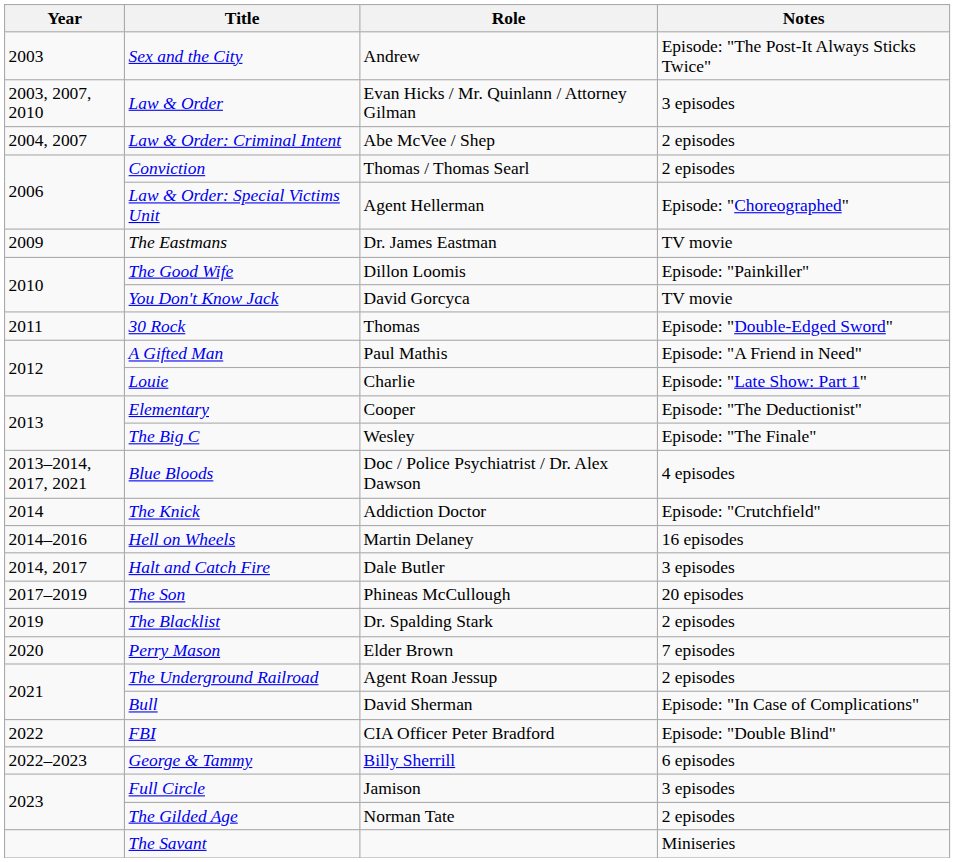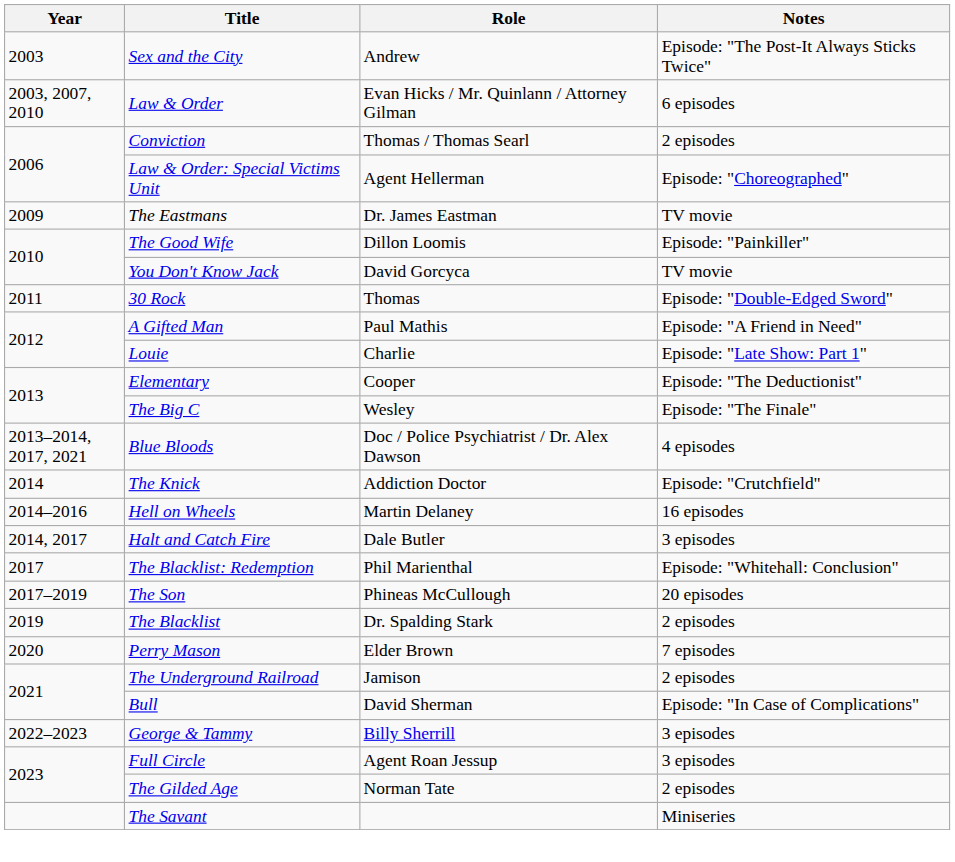Law & Order | Notes: 3 episodes -> 6 episodes
- row: 2004, 2007 | Law & Order: Criminal Intent | Abe McVee / Shep | 2 episodes
+ row: 2017 | The Blacklist: Redemption | Phil Marienthal | Episode: "Whitehall: Conclusion"
The Underground Railroad | Role: Agent Roan Jessup -> Jamison
- row: 2022 | FBI | CIA Officer Peter Bradford | Episode: "Double Blind"
George & Tammy | Notes: 6 episodes -> 3 episodes
Full Circle | Role: Jamison -> Agent Roan Jessup
